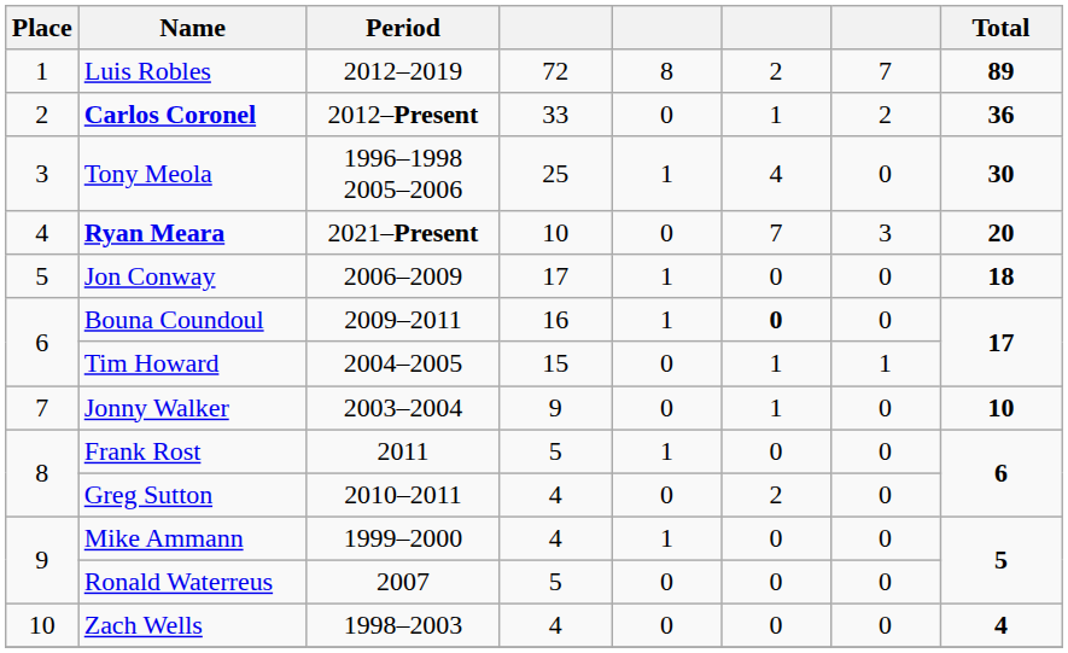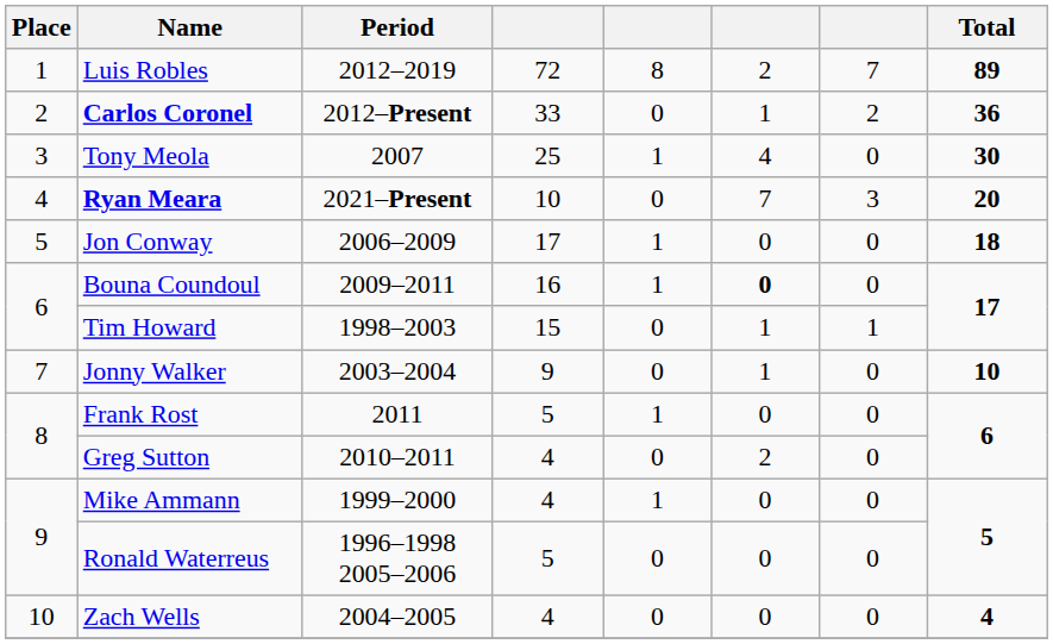Tony Meola | Period: 1996–1998 2005–2006 -> 2007
Tim Howard | Period: 2004–2005 -> 1998–2003
Ronald Waterreus | Period: 2007 -> 1996–1998 2005–2006
Zach Wells | Period: 1998–2003 -> 2004–2005
